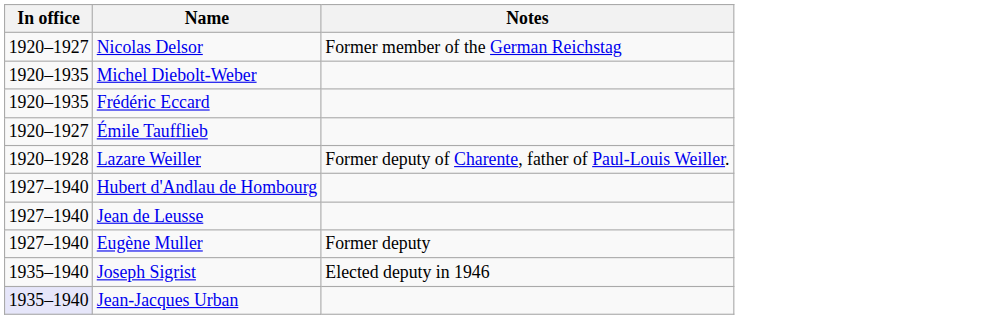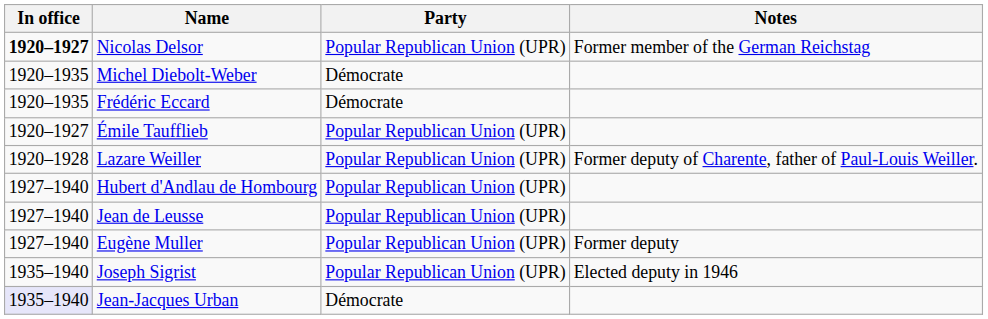+ column: Party | Popular Republican Union (UPR) | Démocrate | Démocrate | Popular Republican Union (UPR) | Popular Republican Union (UPR) | Popular Republican Union (UPR) | Popular Republican Union (UPR) | Popular Republican Union (UPR) | Popular Republican Union (UPR) | Démocrate
Nicolas Delsor | In office: normal -> bold
